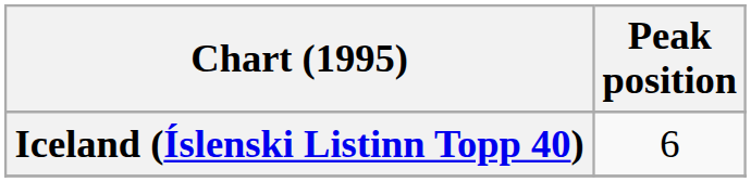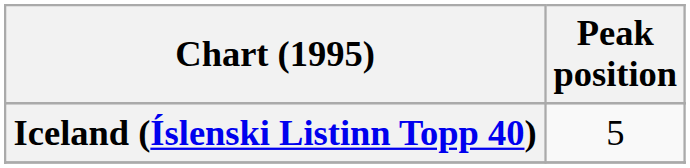Iceland (Íslenski Listinn Topp 40) | Peak position: 6 -> 5
